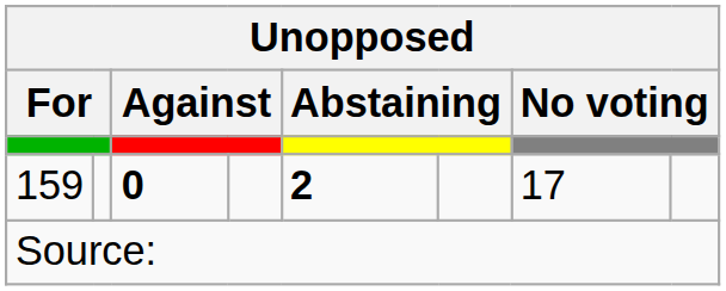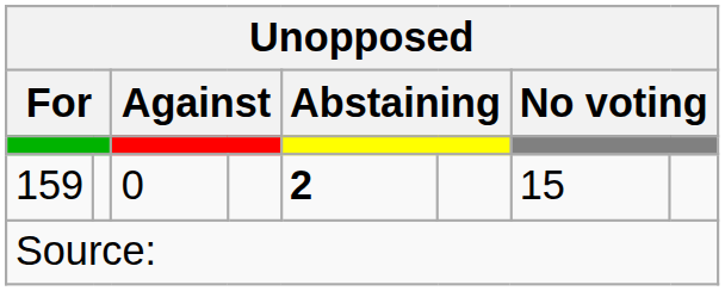159 | column 3: bold -> normal
159 | column 7: 17 -> 15
